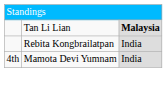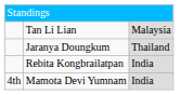Tan Li Lian | column 3: bold -> normal
+ row: Jaranya Doungkum | Thailand
